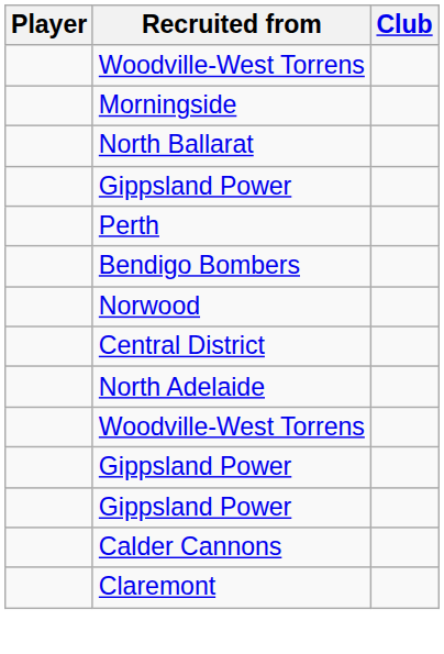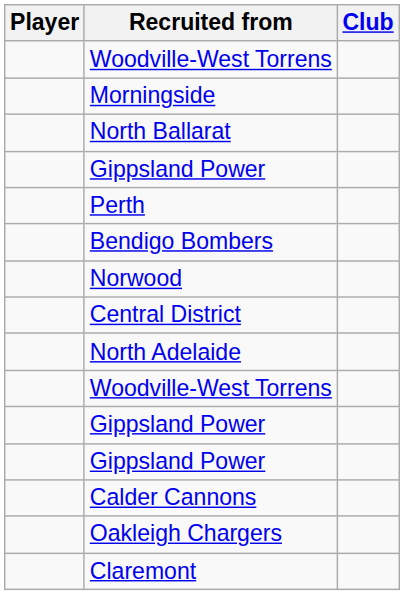+ row: Oakleigh Chargers
